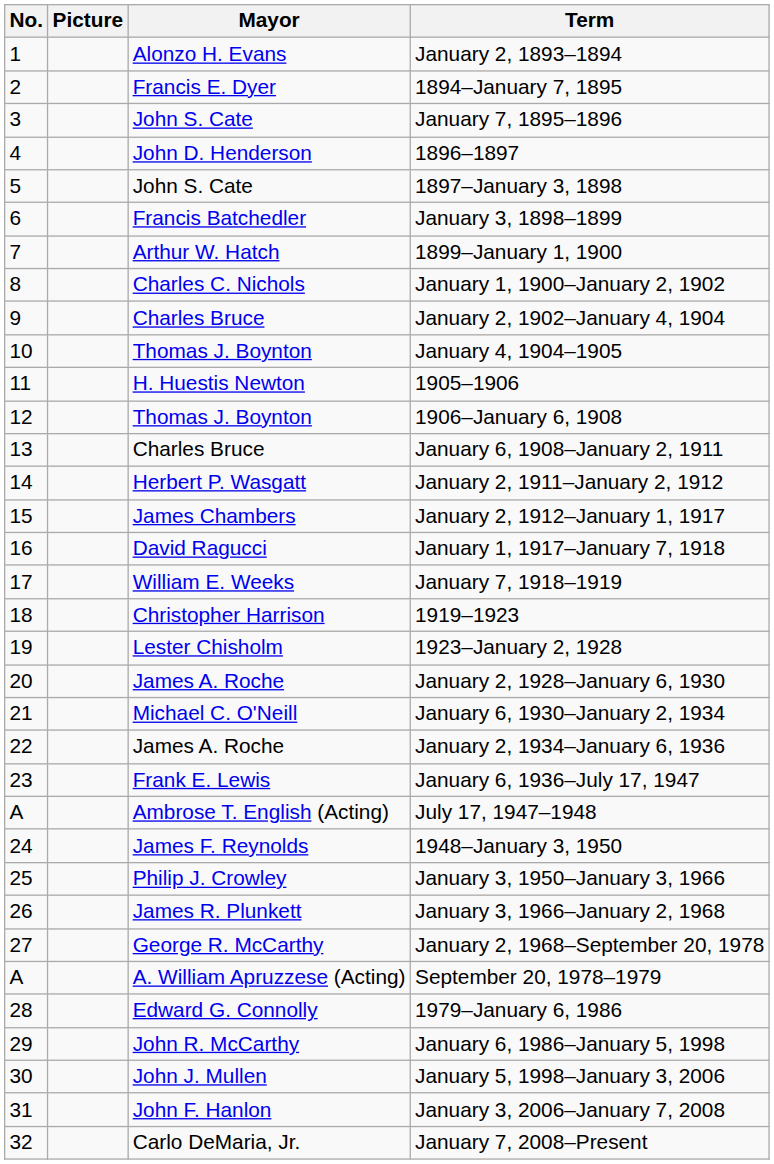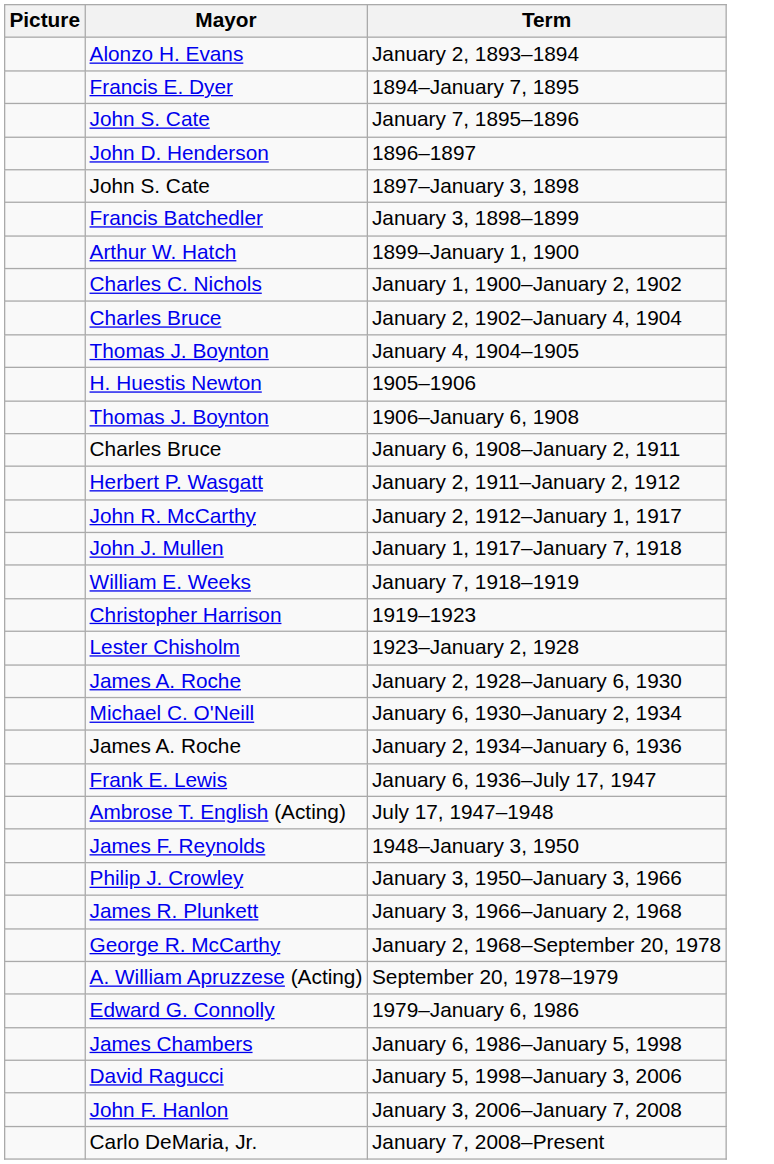- column: No. | 1 | 2 | 3 | 4 | 5 | 6 | 7 | 8 | 9 | 10 | 11 | 12 | 13 | 14 | 15 | 16 | 17 | 18 | 19 | 20 | 21 | 22 | 23 | A | 24 | 25 | 26 | 27 | A | 28 | 29 | 30 | 31 | 32
January 2, 1912–January 1, 1917 | Mayor: James Chambers -> John R. McCarthy
January 1, 1917–January 7, 1918 | Mayor: David Ragucci -> John J. Mullen
January 6, 1986–January 5, 1998 | Mayor: John R. McCarthy -> James Chambers
January 5, 1998–January 3, 2006 | Mayor: John J. Mullen -> David Ragucci
